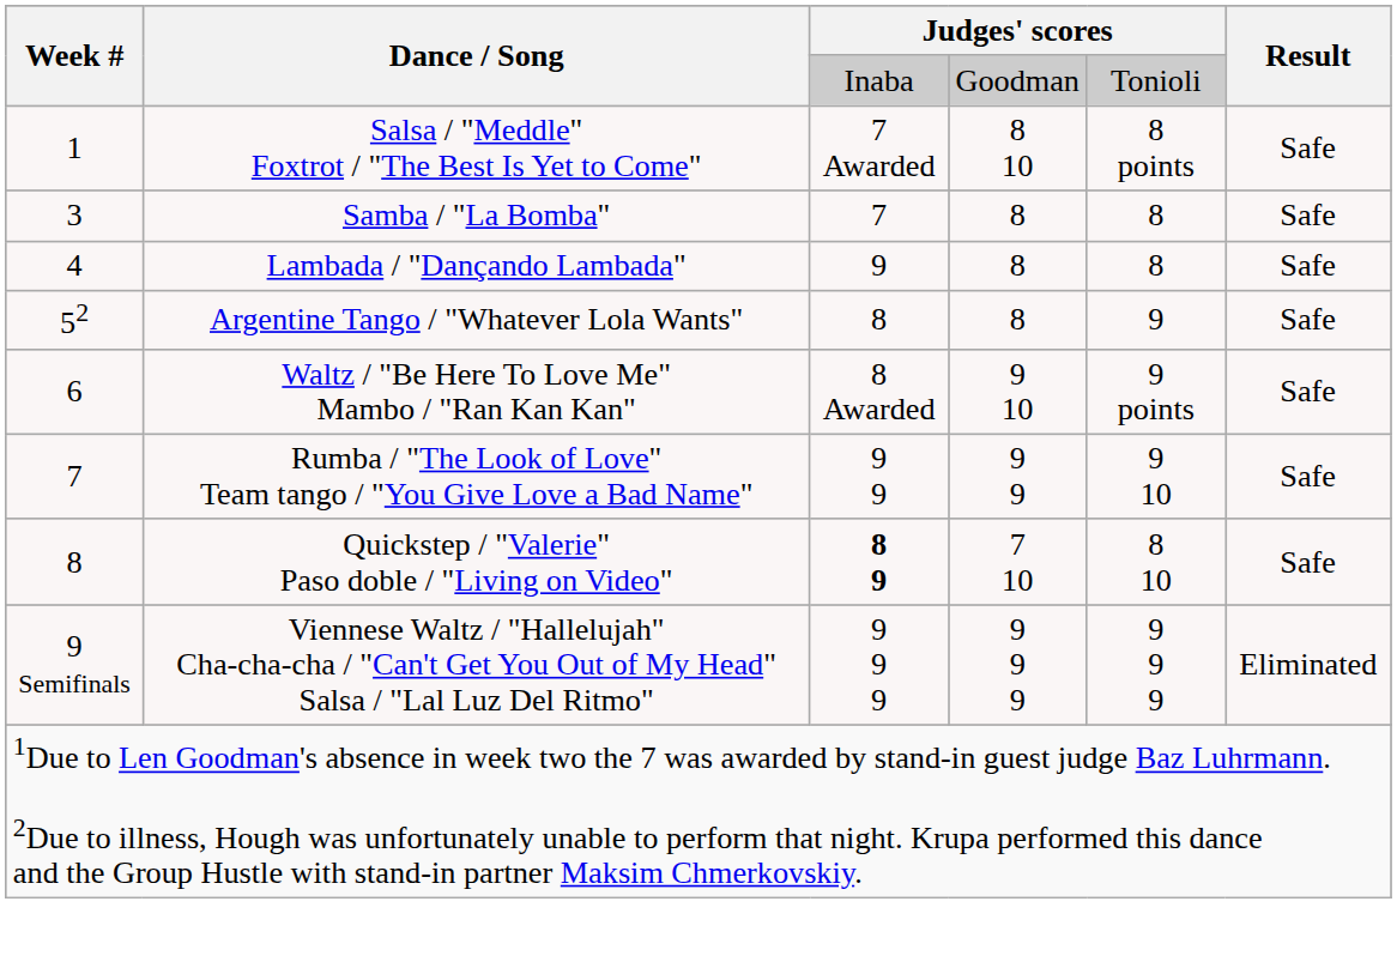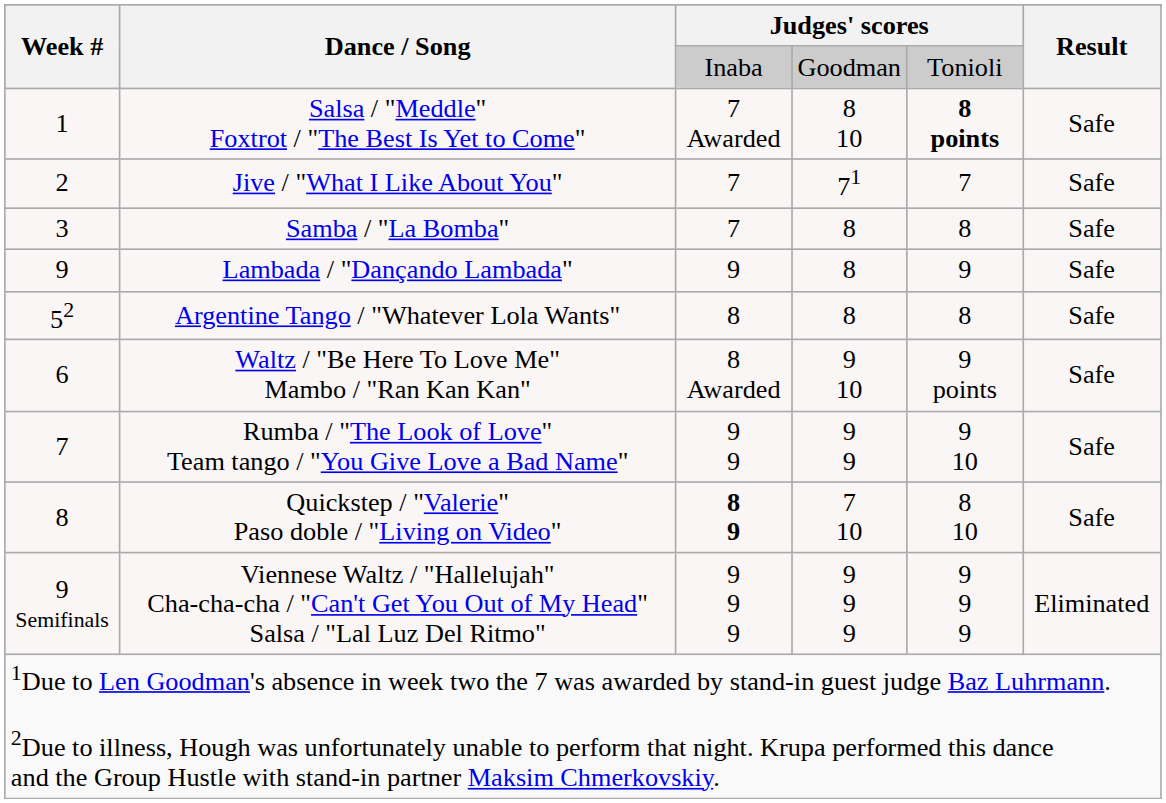Salsa / "Meddle" Foxtrot / "The Best Is Yet to Come" | column 5: normal -> bold
+ row: 2 | Jive / "What I Like About You" | 7 | 71 | 7 | Safe
Lambada / "Dançando Lambada" | Week #: 4 -> 9
Lambada / "Dançando Lambada" | column 5: 8 -> 9
Argentine Tango / "Whatever Lola Wants" | column 5: 9 -> 8
